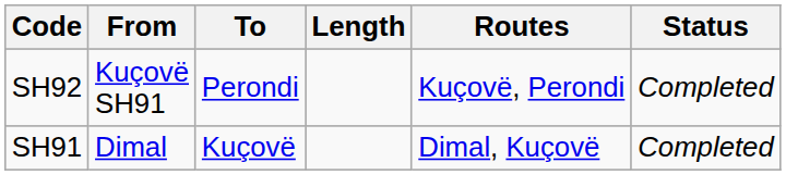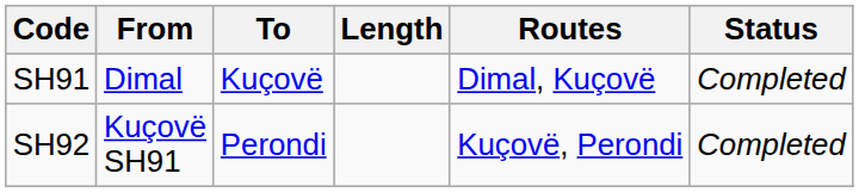rows swapped: SH91 <-> SH92
